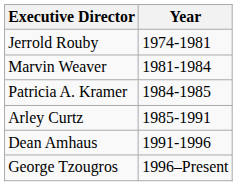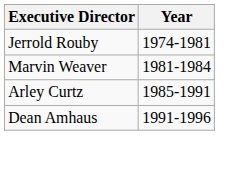- row: Patricia A. Kramer | 1984-1985
- row: George Tzougros | 1996–Present
